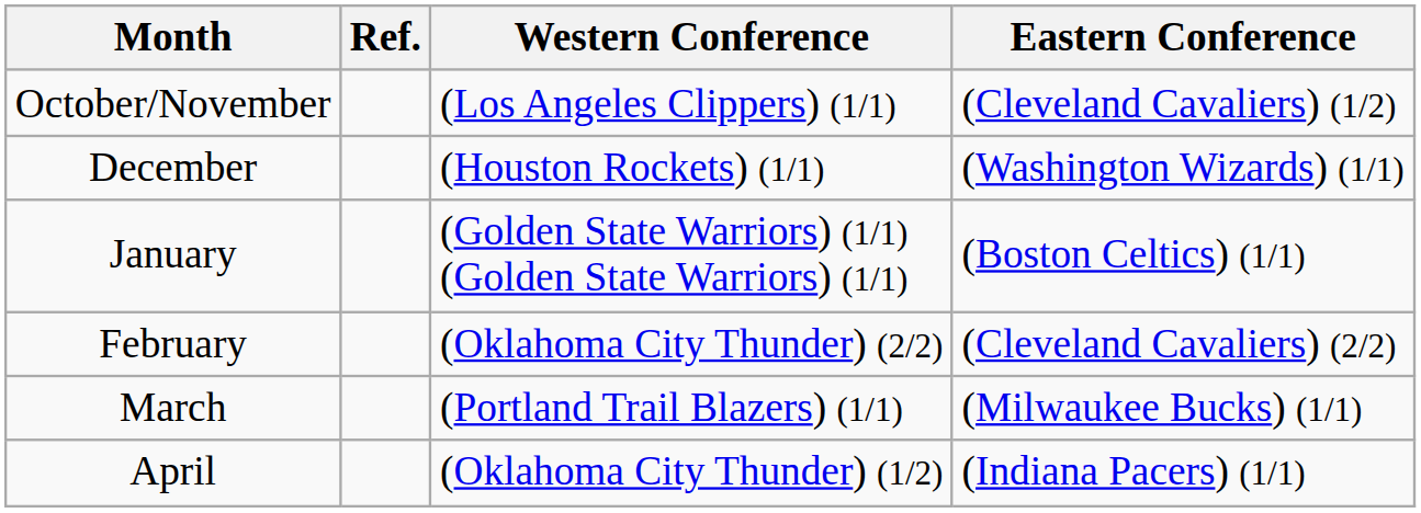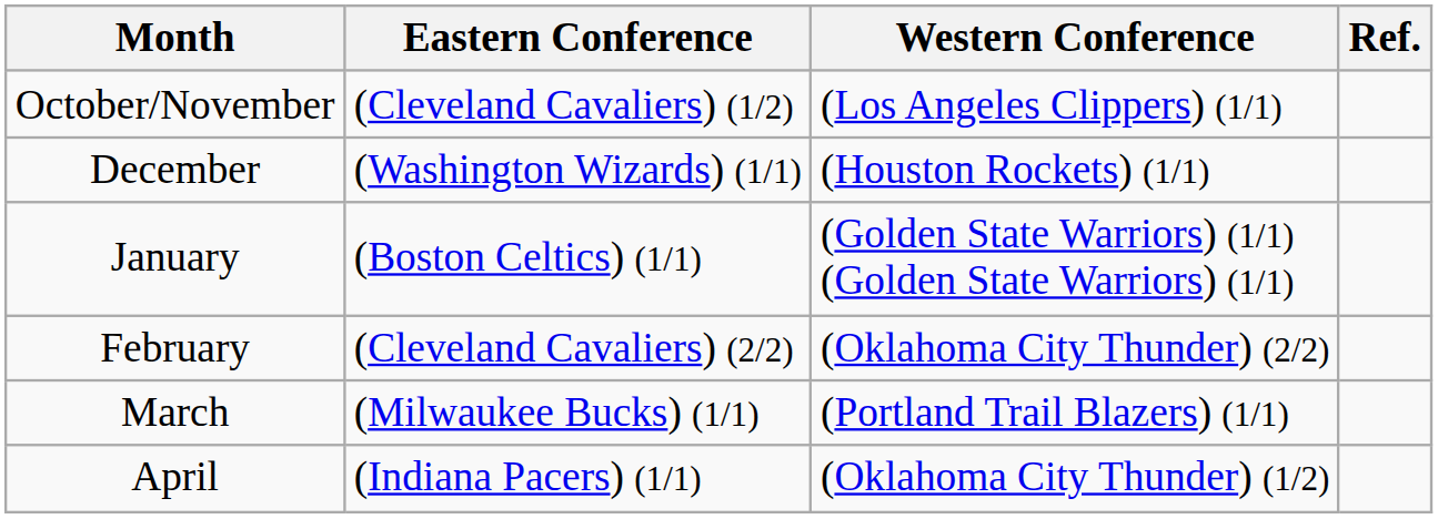columns swapped: Eastern Conference <-> Ref.
